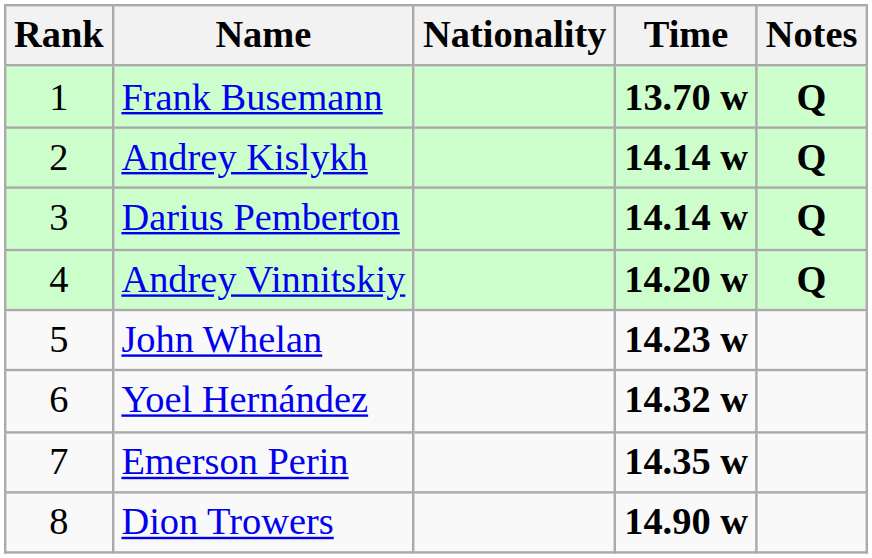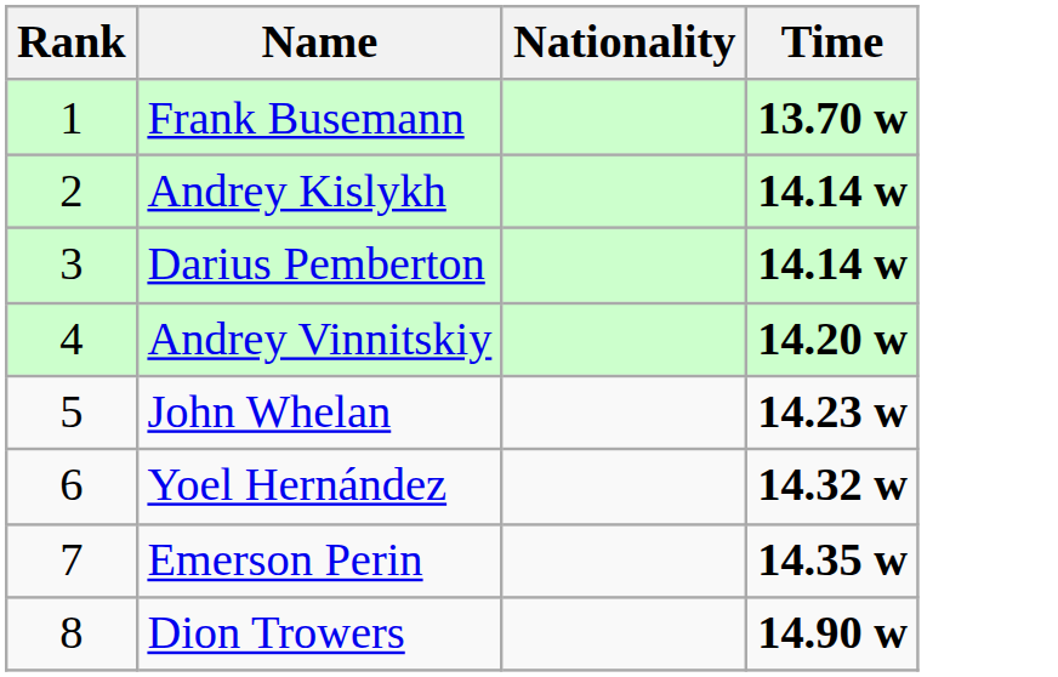- column: Notes | Q | Q | Q | Q
